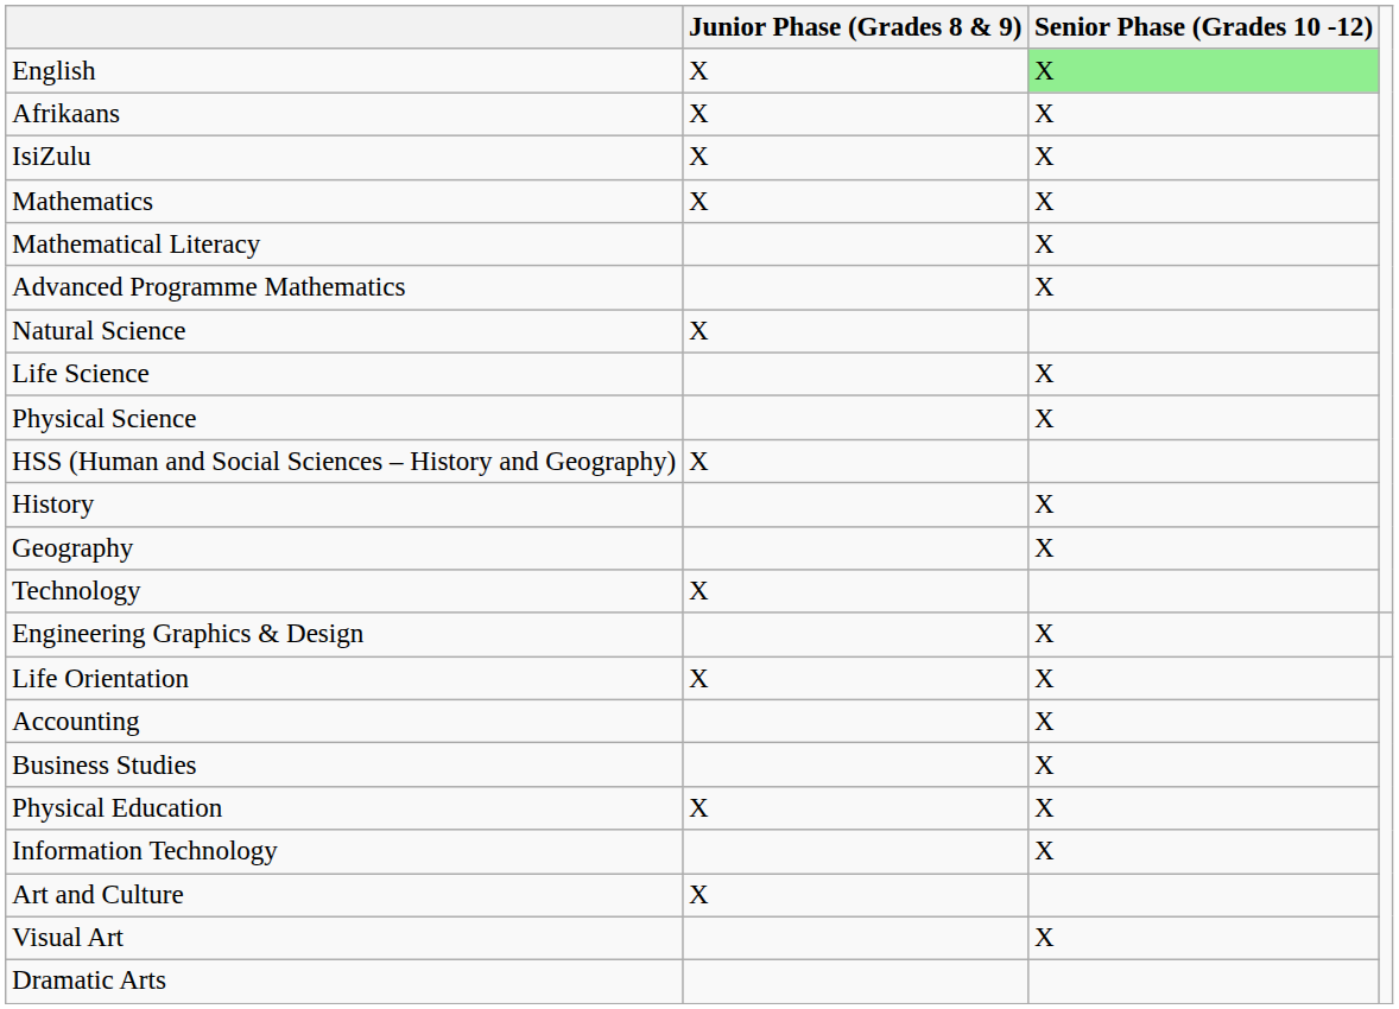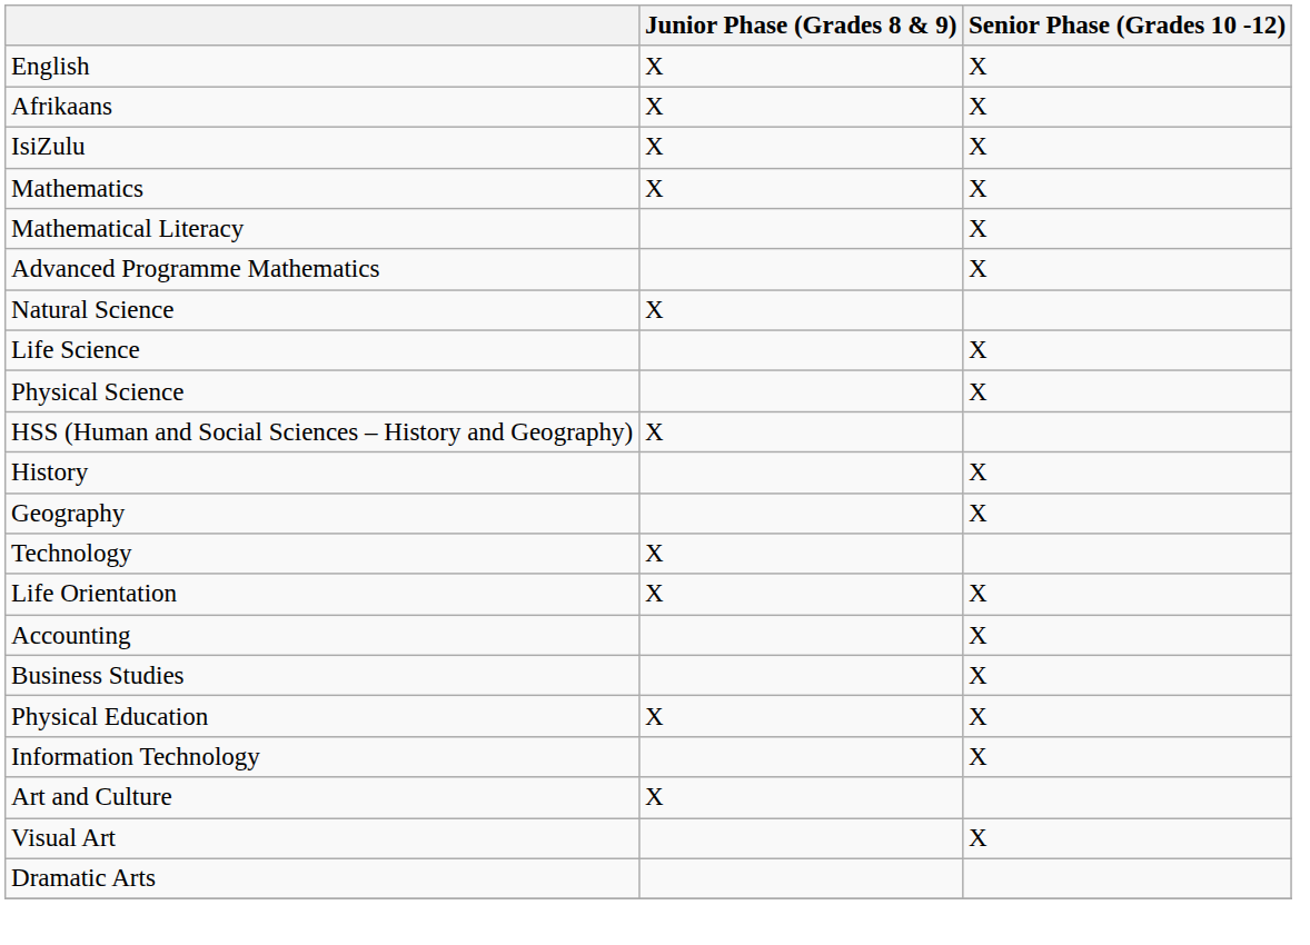English | Senior Phase (Grades 10 -12): lightgreen background -> no background
- row: Engineering Graphics & Design | X
